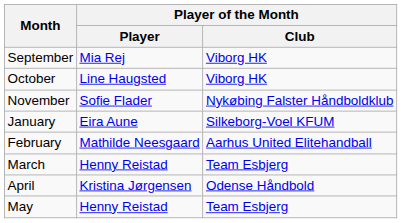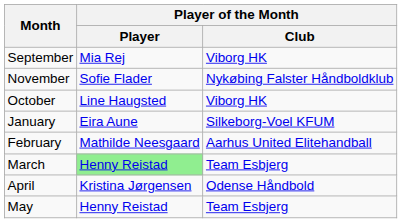rows swapped: October <-> November
March | Player of the Month / Player: no background -> lightgreen background
